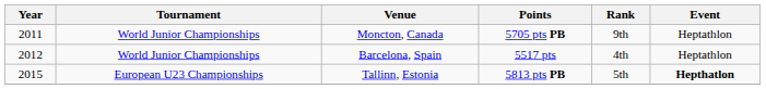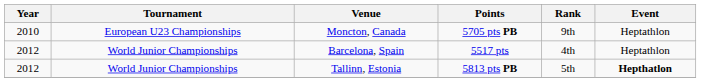Moncton, Canada | Year: 2011 -> 2010
Moncton, Canada | Tournament: World Junior Championships -> European U23 Championships
Tallinn, Estonia | Year: 2015 -> 2012
Tallinn, Estonia | Tournament: European U23 Championships -> World Junior Championships
